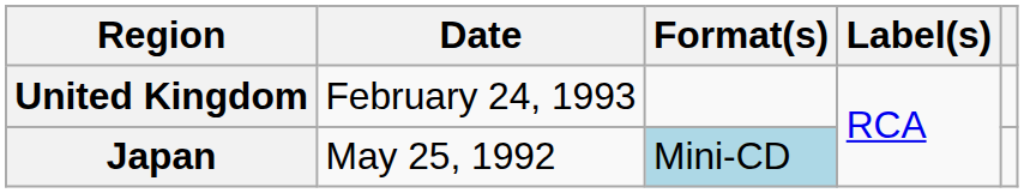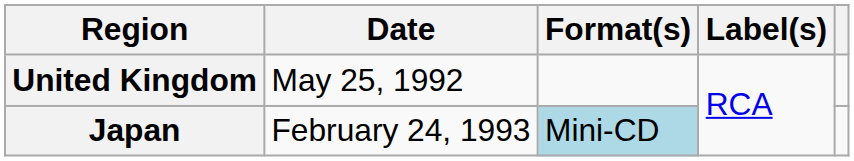United Kingdom | Date: February 24, 1993 -> May 25, 1992
Japan | Date: May 25, 1992 -> February 24, 1993
